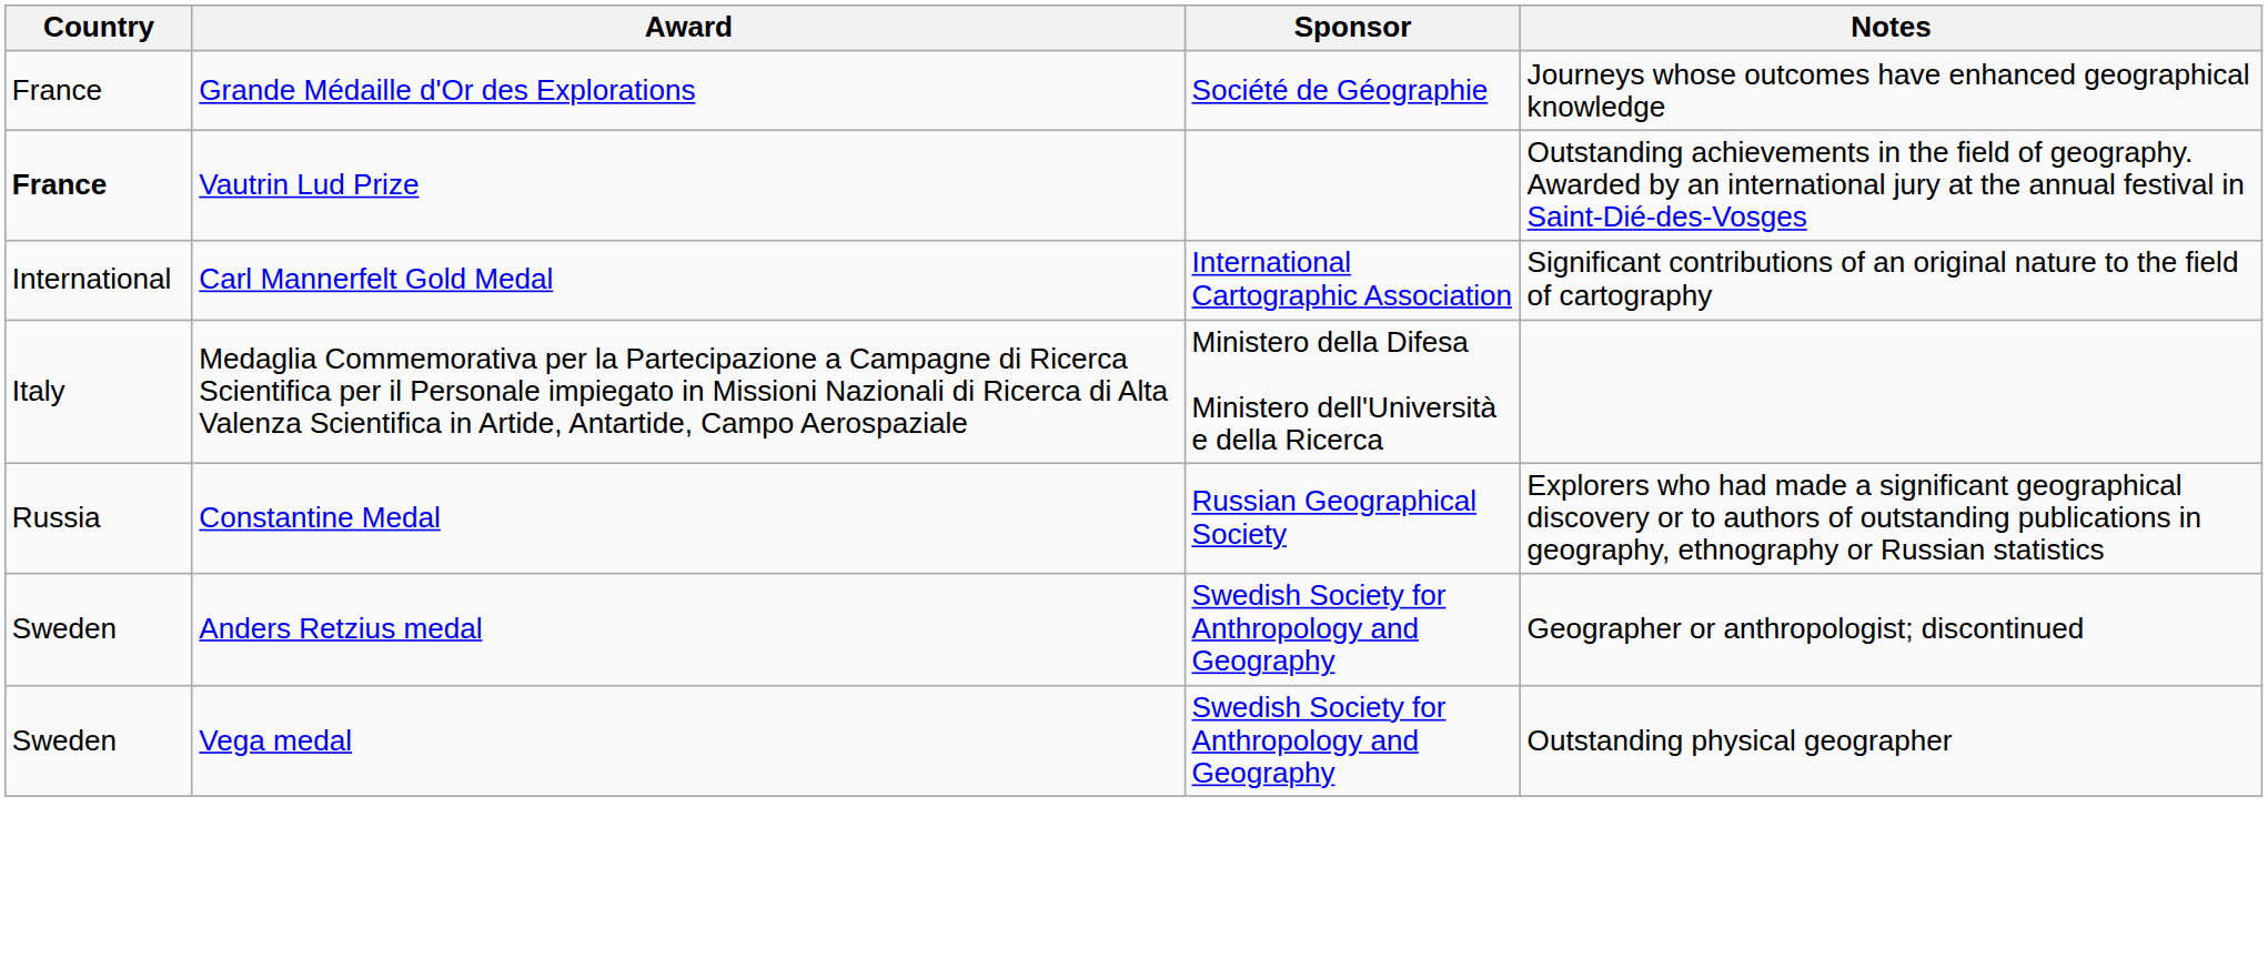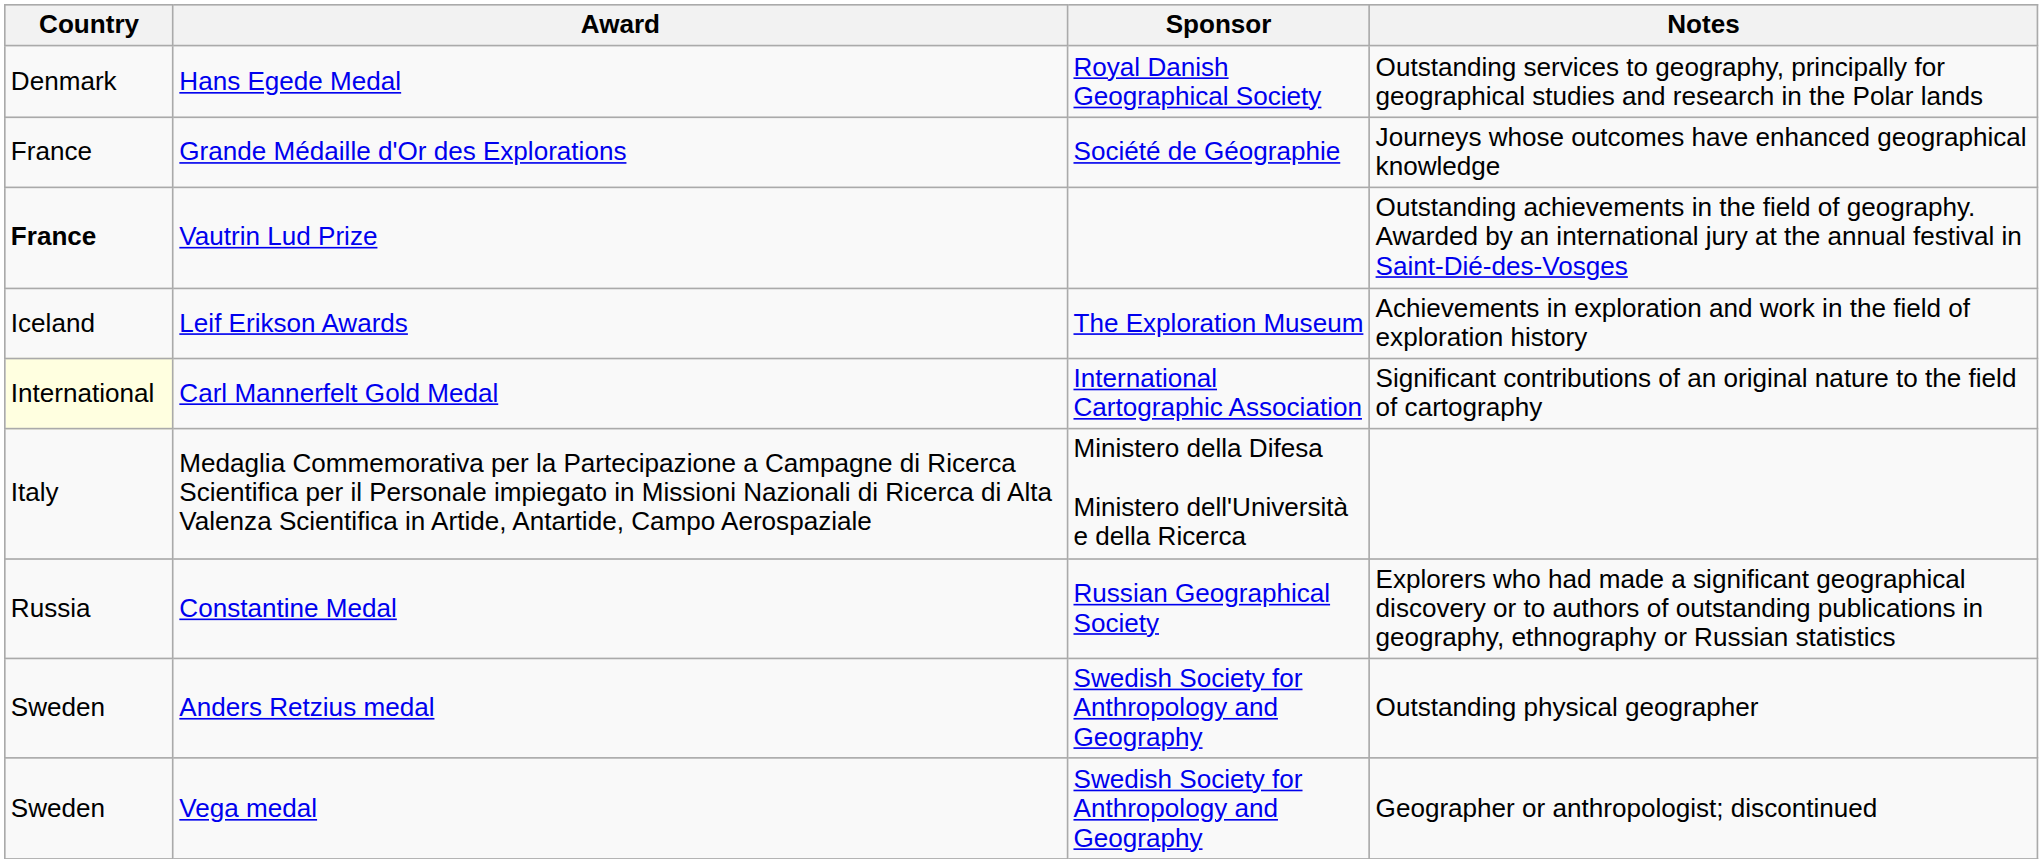+ row: Denmark | Hans Egede Medal | Royal Danish Geographical Society | Outstanding services to geography, principally for geographical studies and research in the Polar lands
+ row: Iceland | Leif Erikson Awards | The Exploration Museum | Achievements in exploration and work in the field of exploration history
Carl Mannerfelt Gold Medal | Country: no background -> lightyellow background
Anders Retzius medal | Notes: Geographer or anthropologist; discontinued -> Outstanding physical geographer
Vega medal | Notes: Outstanding physical geographer -> Geographer or anthropologist; discontinued
